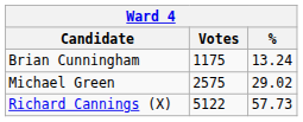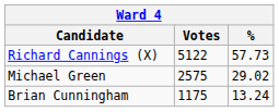rows swapped: Richard Cannings (X) <-> Brian Cunningham
